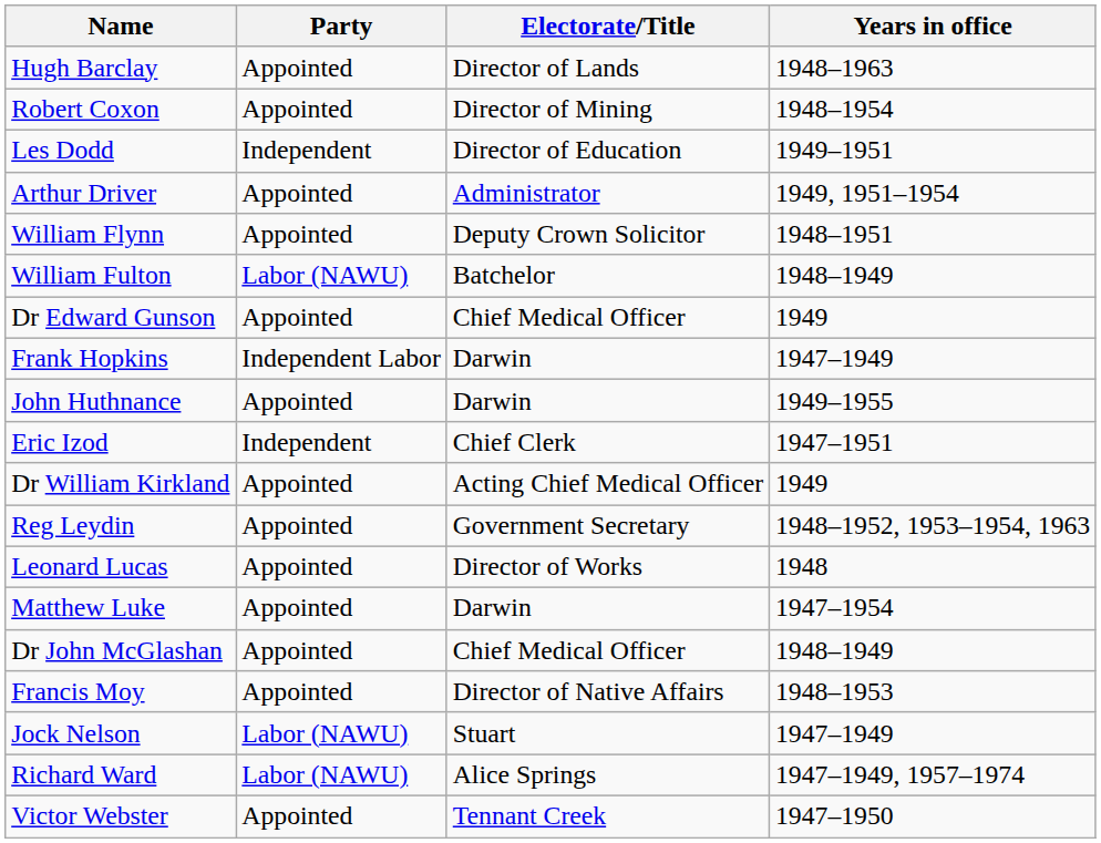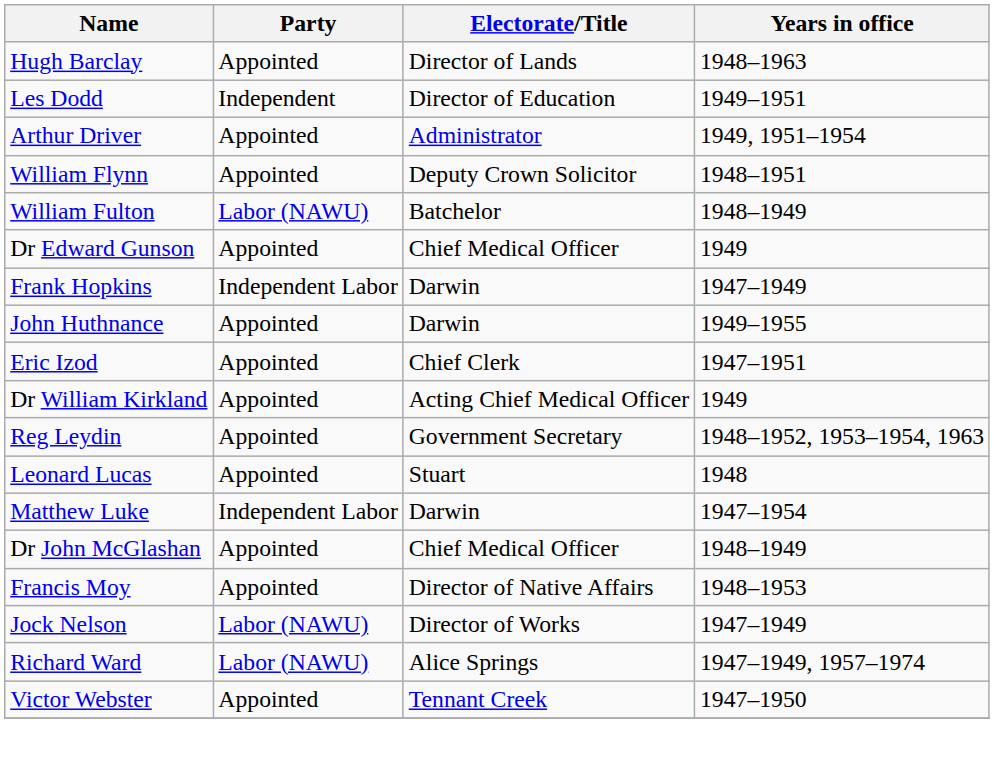- row: Robert Coxon | Appointed | Director of Mining | 1948–1954
Eric Izod | Party: Independent -> Appointed
Leonard Lucas | Electorate/Title: Director of Works -> Stuart
Matthew Luke | Party: Appointed -> Independent Labor
Jock Nelson | Electorate/Title: Stuart -> Director of Works
